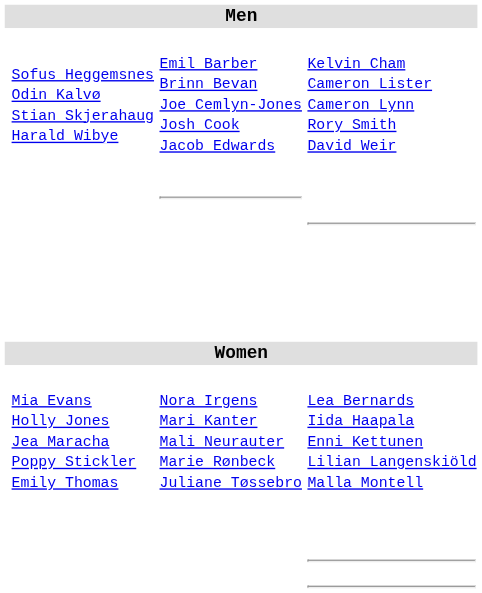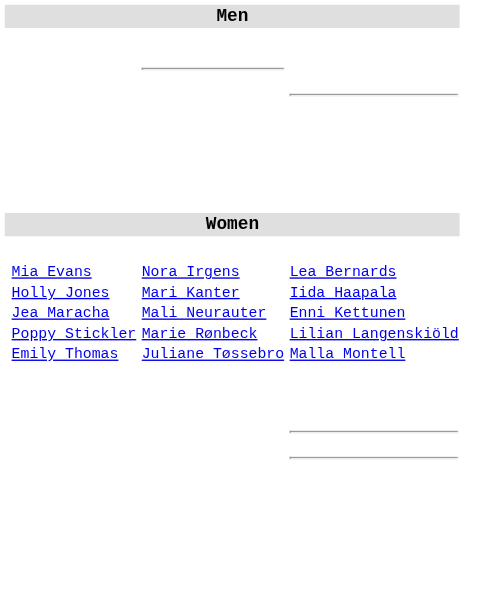- row: Sofus Heggemsnes Odin Kalvø Stian Skjerahaug Harald Wibye | Emil Barber Brinn Bevan Joe Cemlyn-Jones Josh Cook Jacob Edwards | Kelvin Cham Cameron Lister Cameron Lynn Rory Smith David Weir
